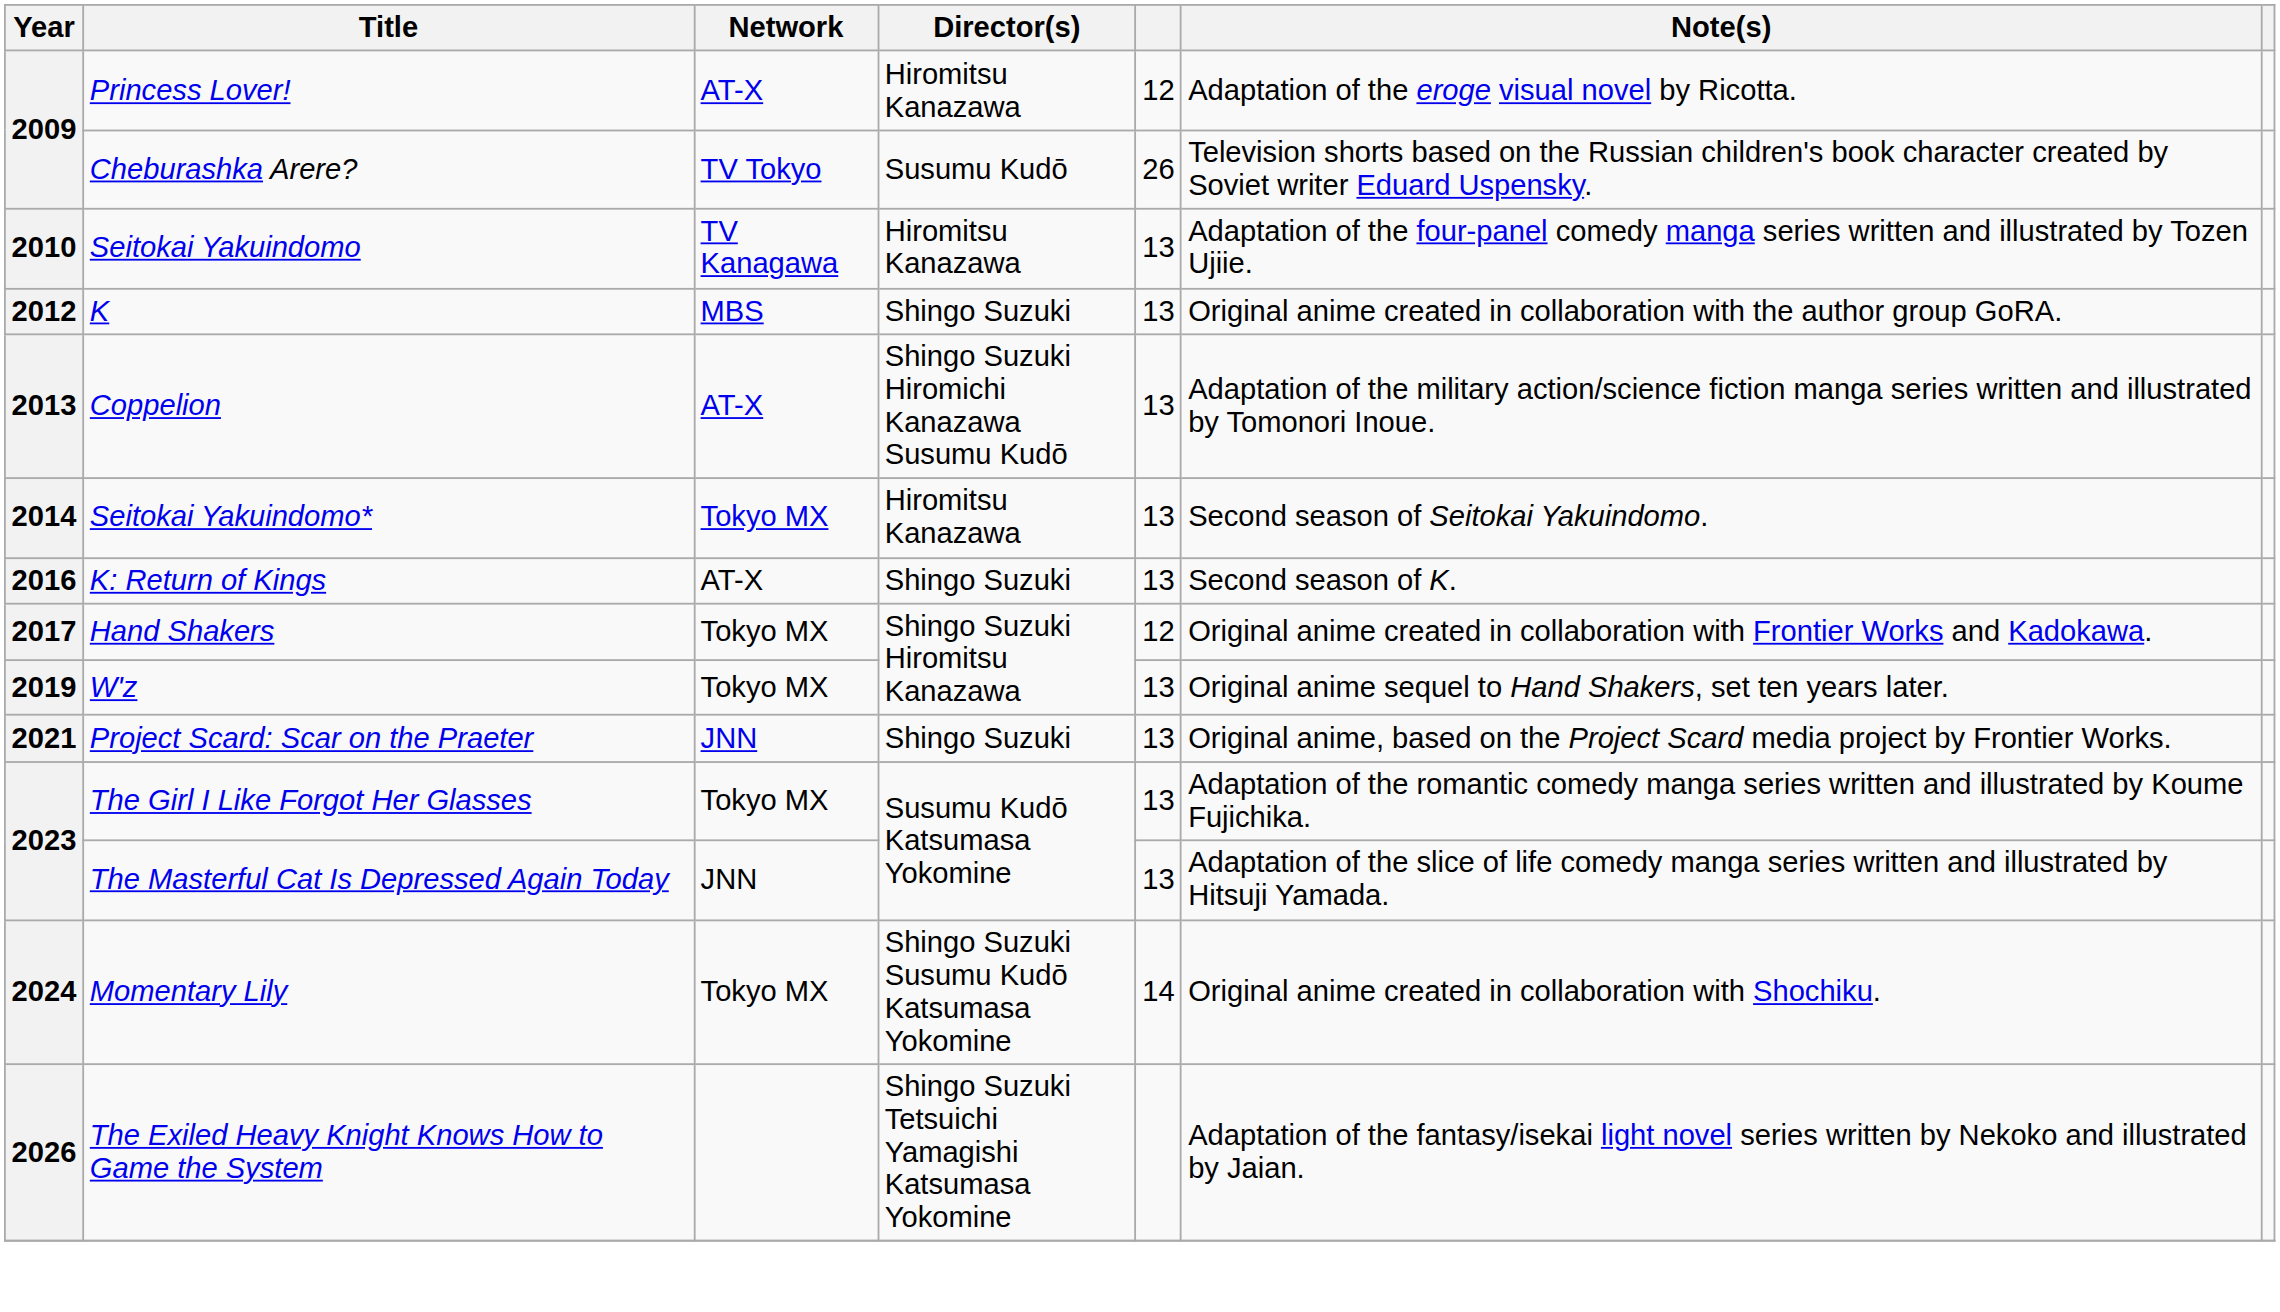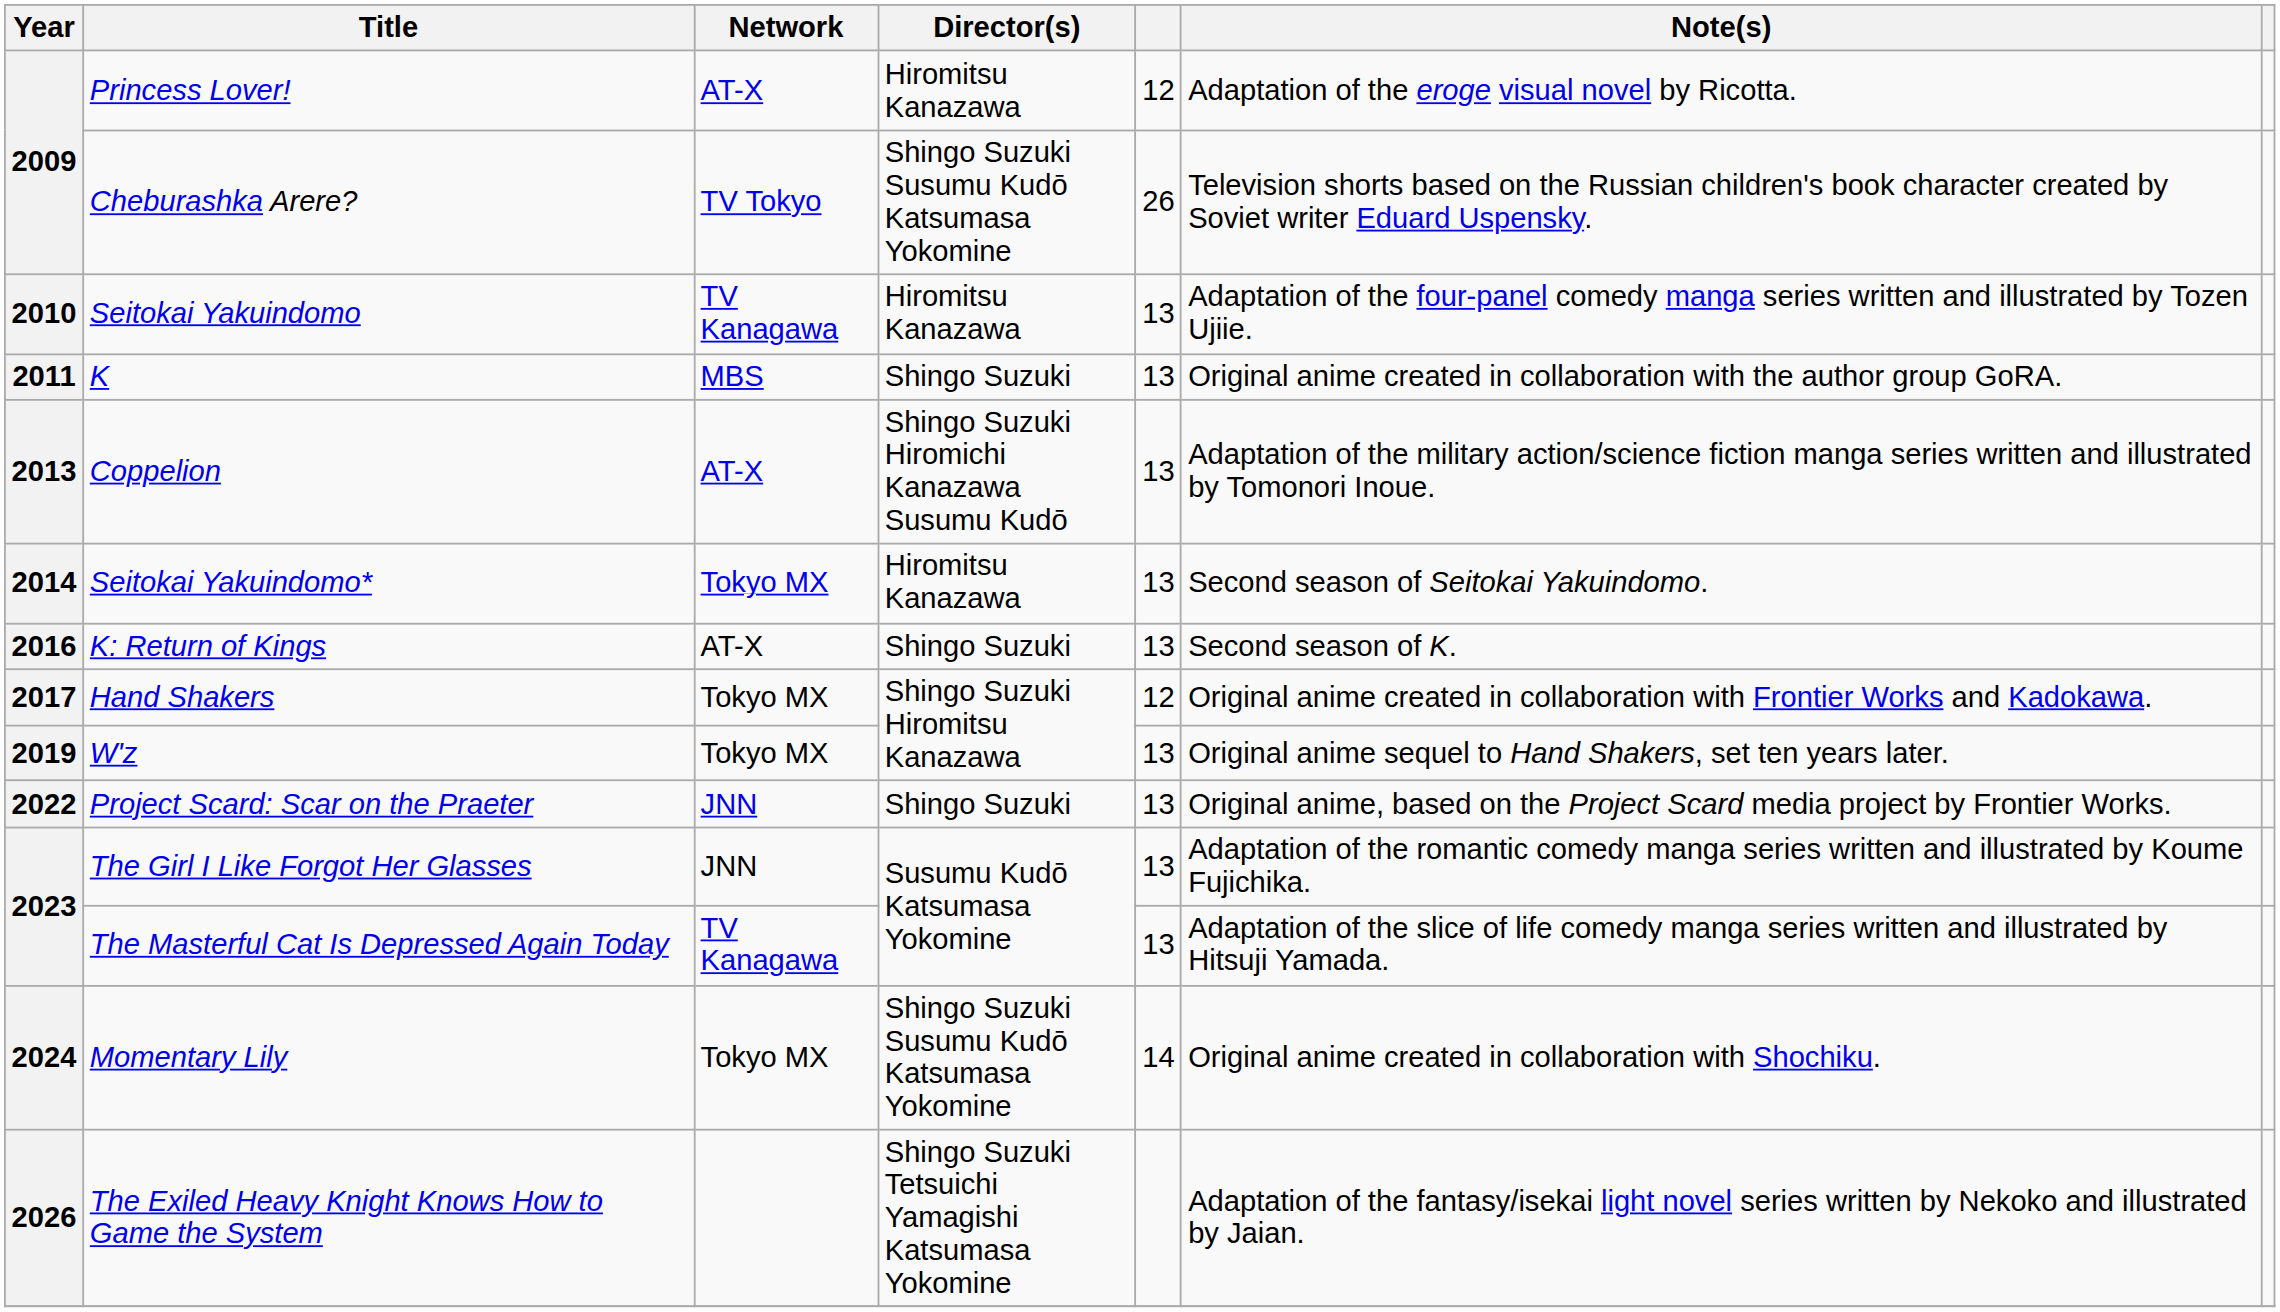Cheburashka Arere? | Director(s): Susumu Kudō -> Shingo Suzuki Susumu Kudō Katsumasa Yokomine
K | Year: 2012 -> 2011
Project Scard: Scar on the Praeter | Year: 2021 -> 2022
The Girl I Like Forgot Her Glasses | Network: Tokyo MX -> JNN
The Masterful Cat Is Depressed Again Today | Network: JNN -> TV Kanagawa
